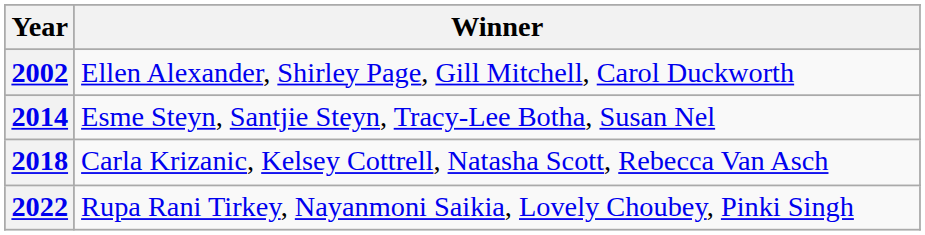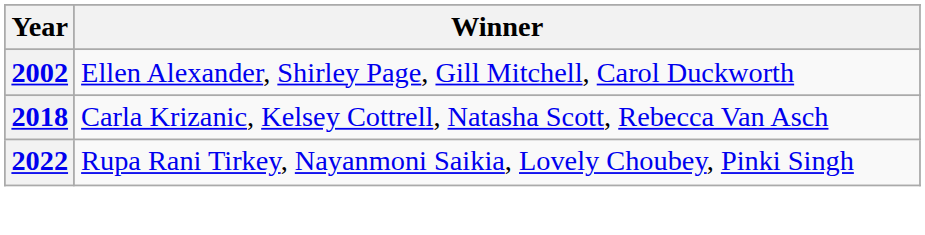- row: 2014 | Esme Steyn, Santjie Steyn, Tracy-Lee Botha, Susan Nel
